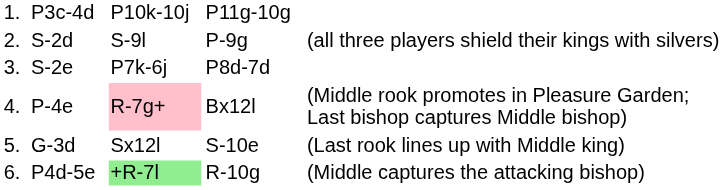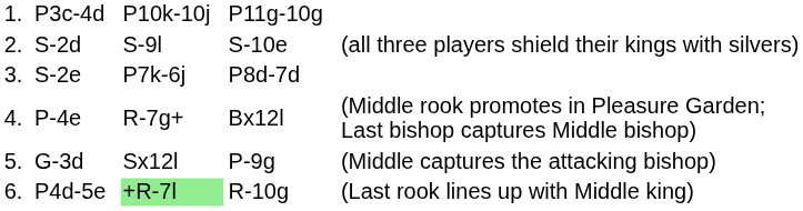S-2d | column 4: P-9g -> S-10e
P-4e | column 3: pink background -> no background
G-3d | column 4: S-10e -> P-9g
G-3d | column 5: (Last rook lines up with Middle king) -> (Middle captures the attacking bishop)
P4d-5e | column 5: (Middle captures the attacking bishop) -> (Last rook lines up with Middle king)
